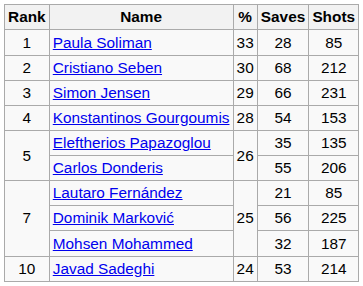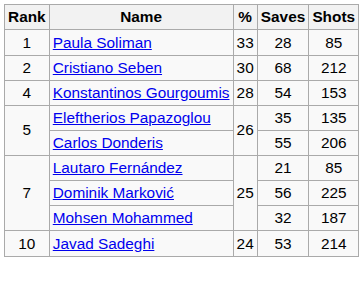- row: 3 | Simon Jensen | 29 | 66 | 231
